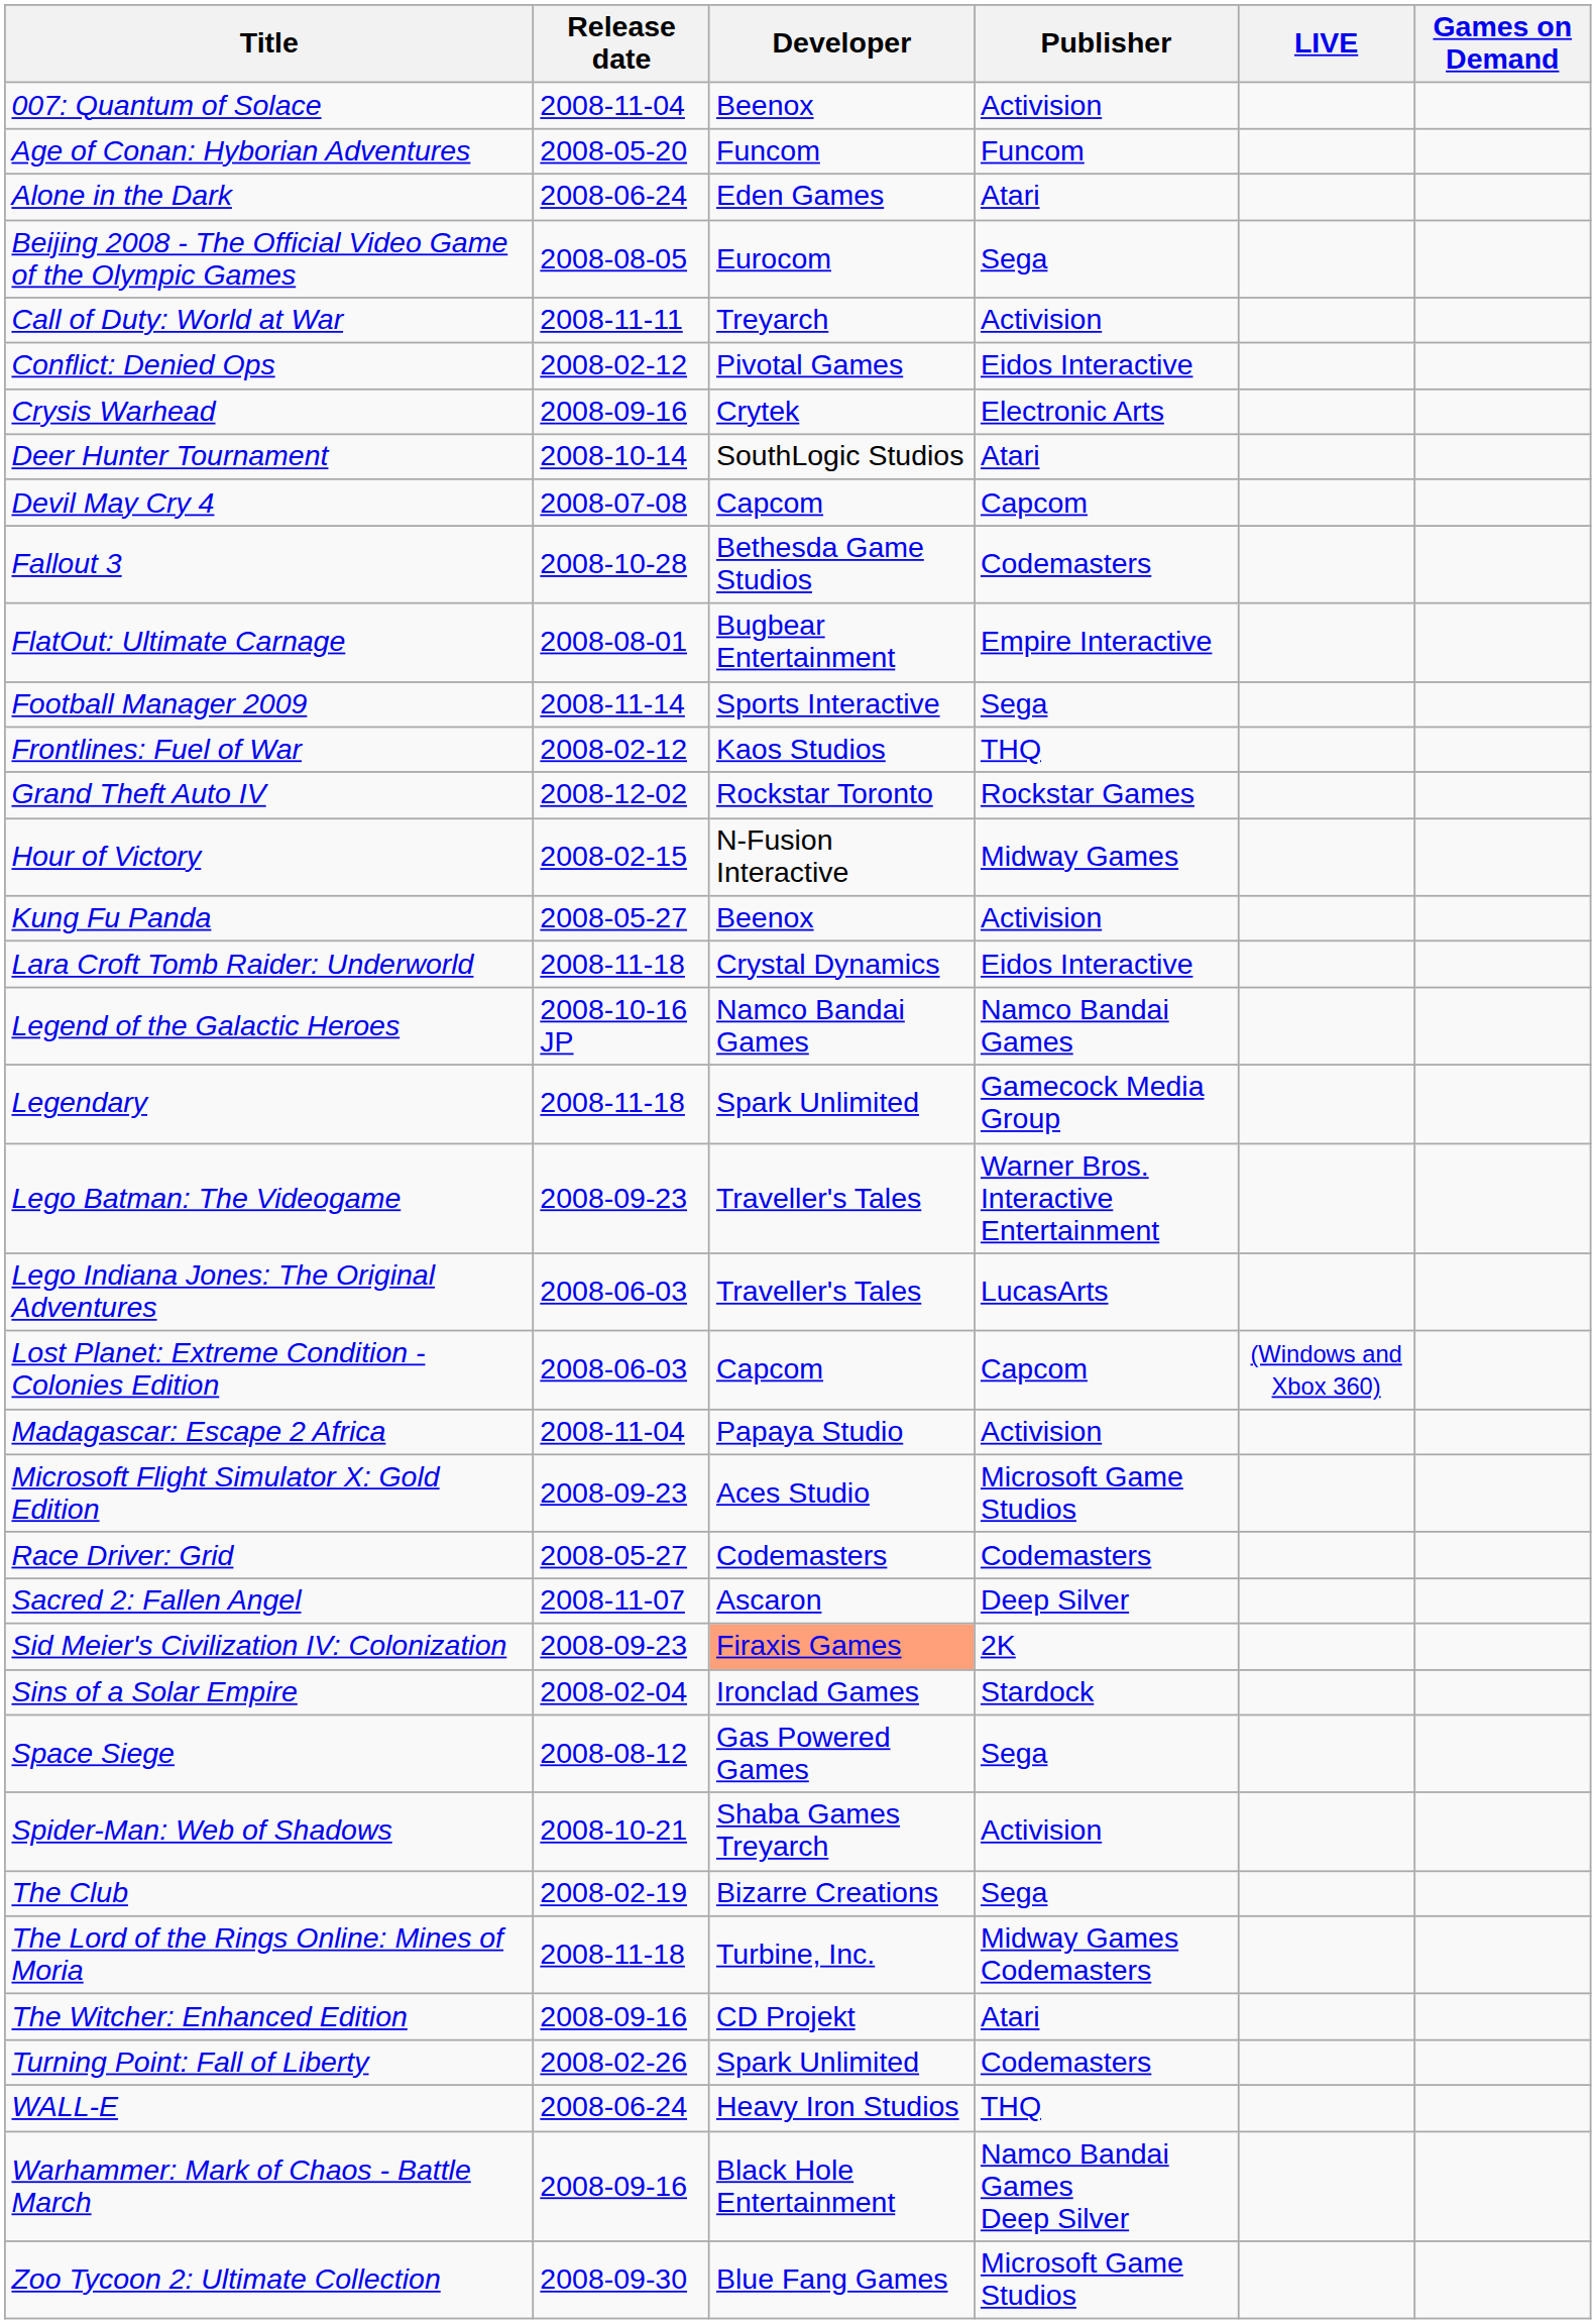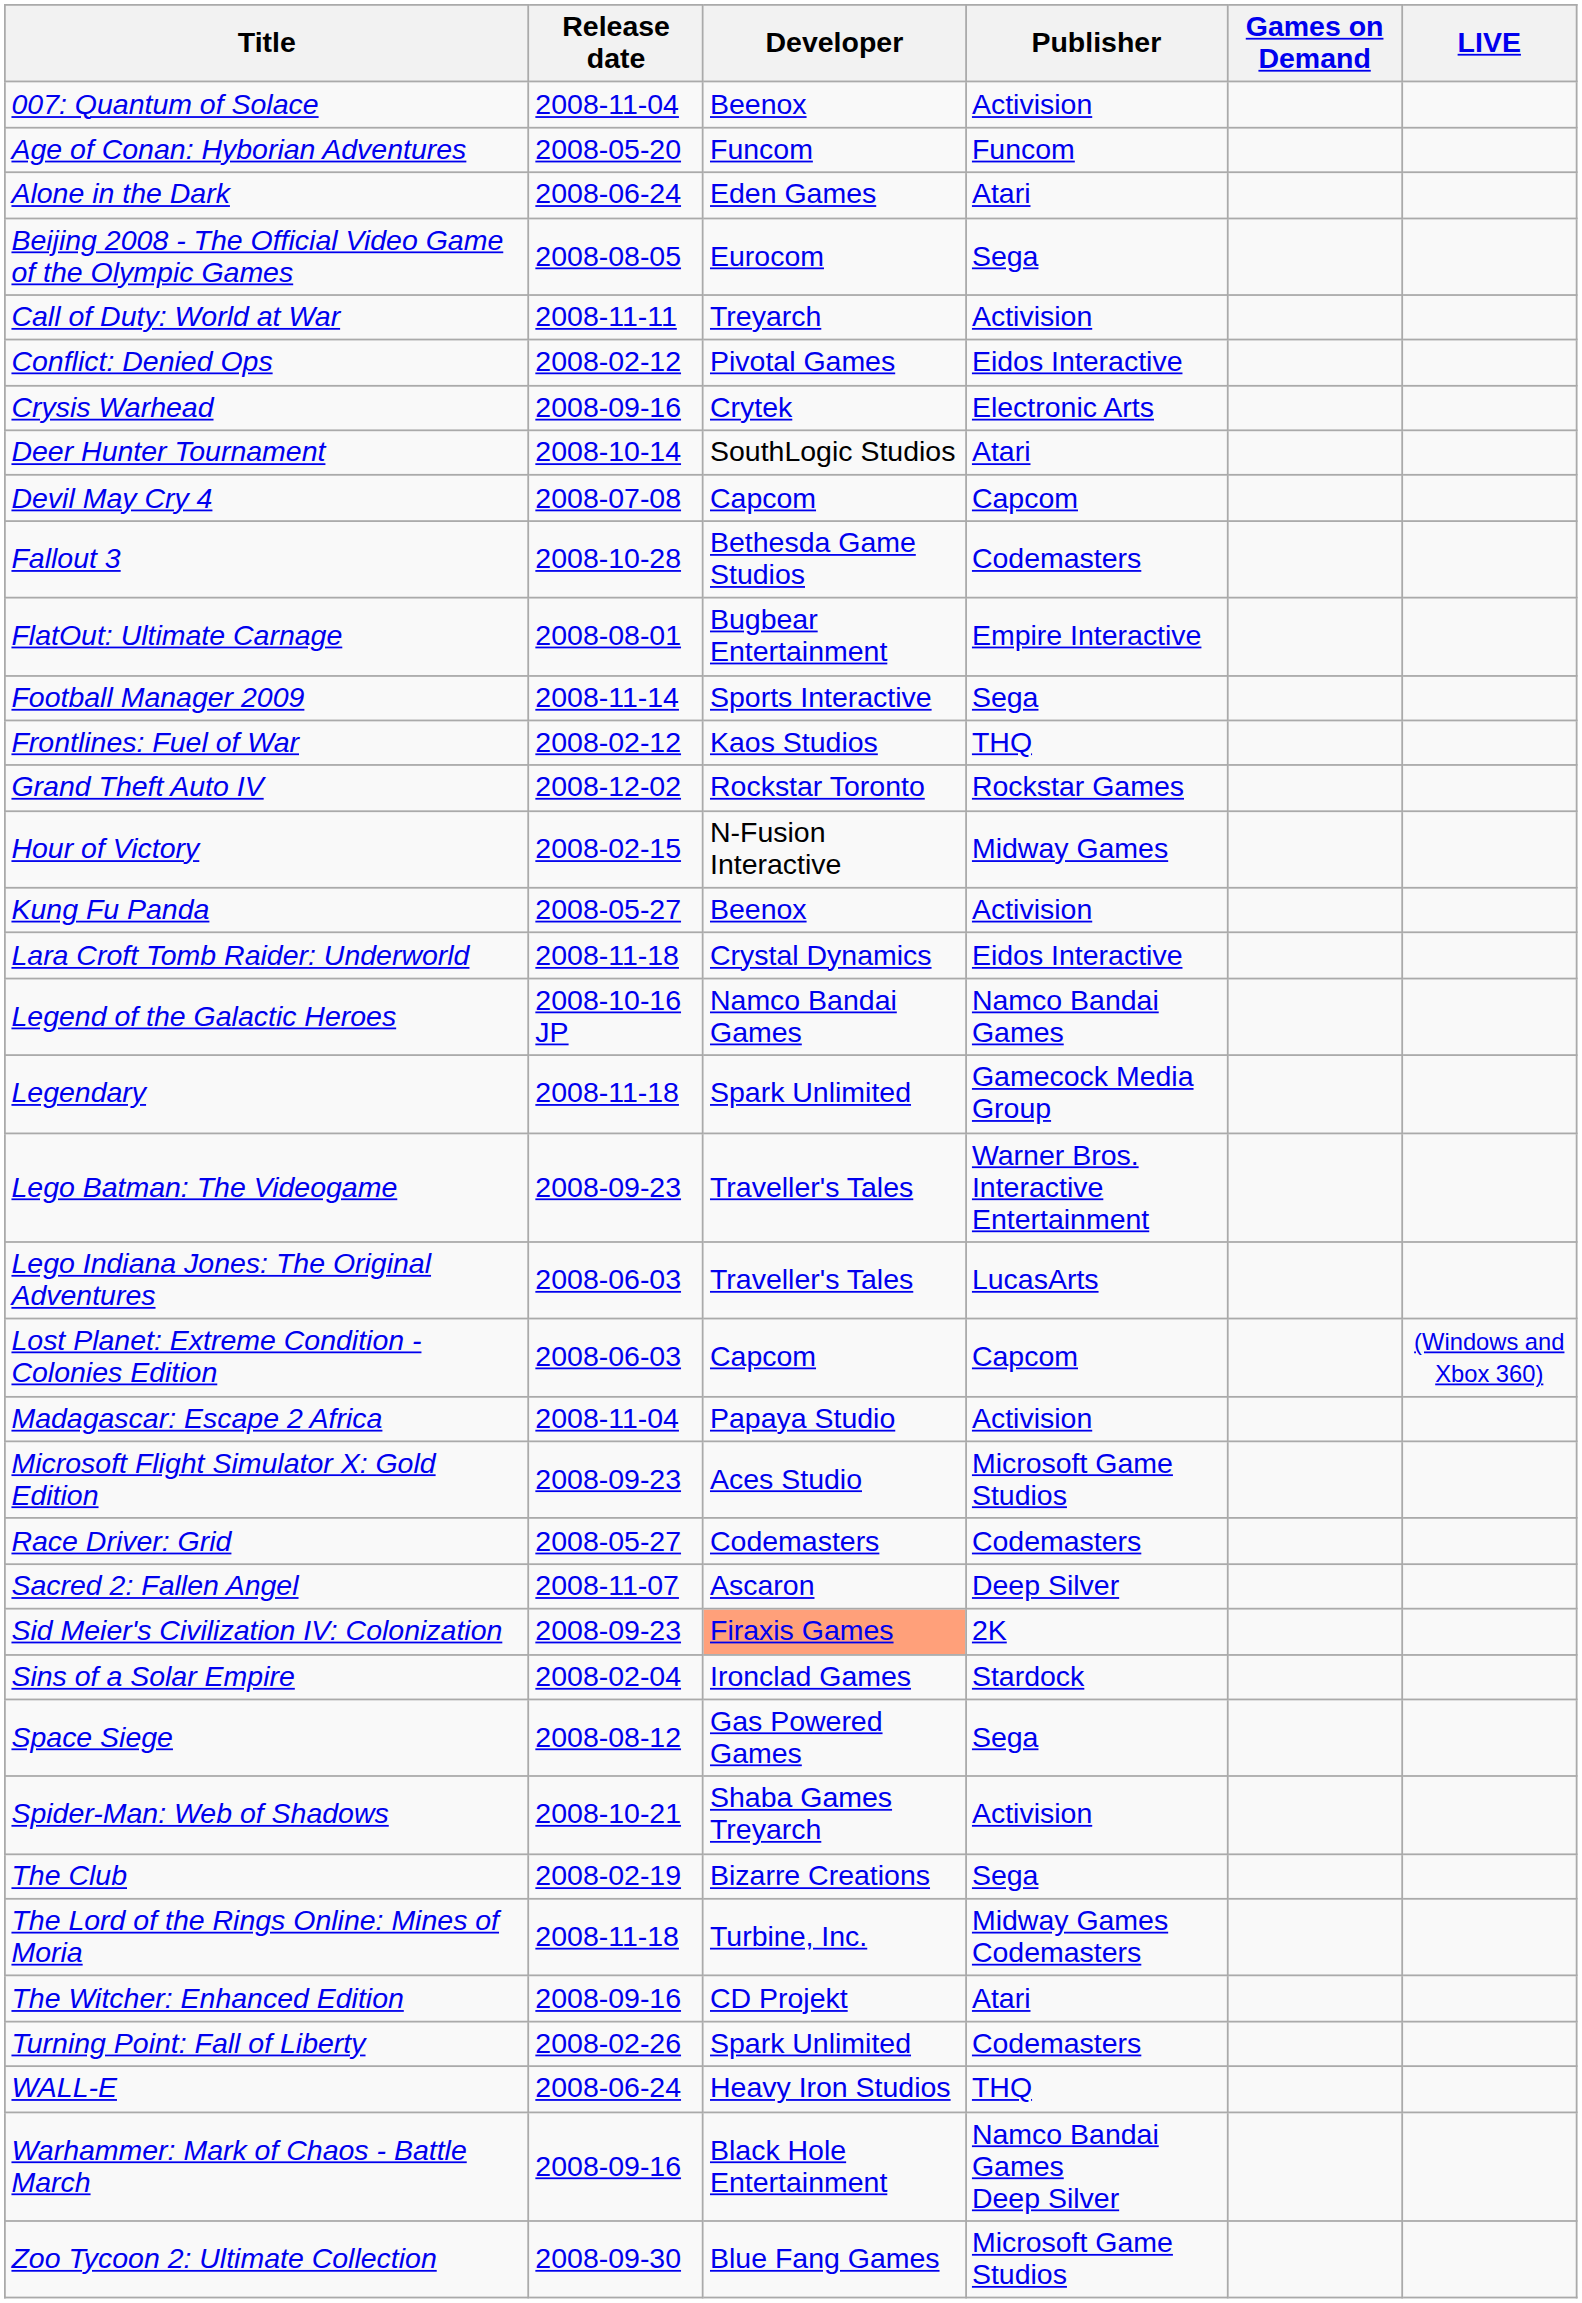columns swapped: LIVE <-> Games on Demand
